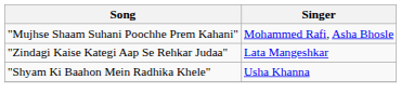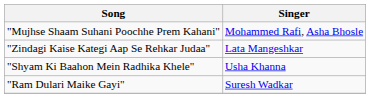+ row: "Ram Dulari Maike Gayi" | Suresh Wadkar
